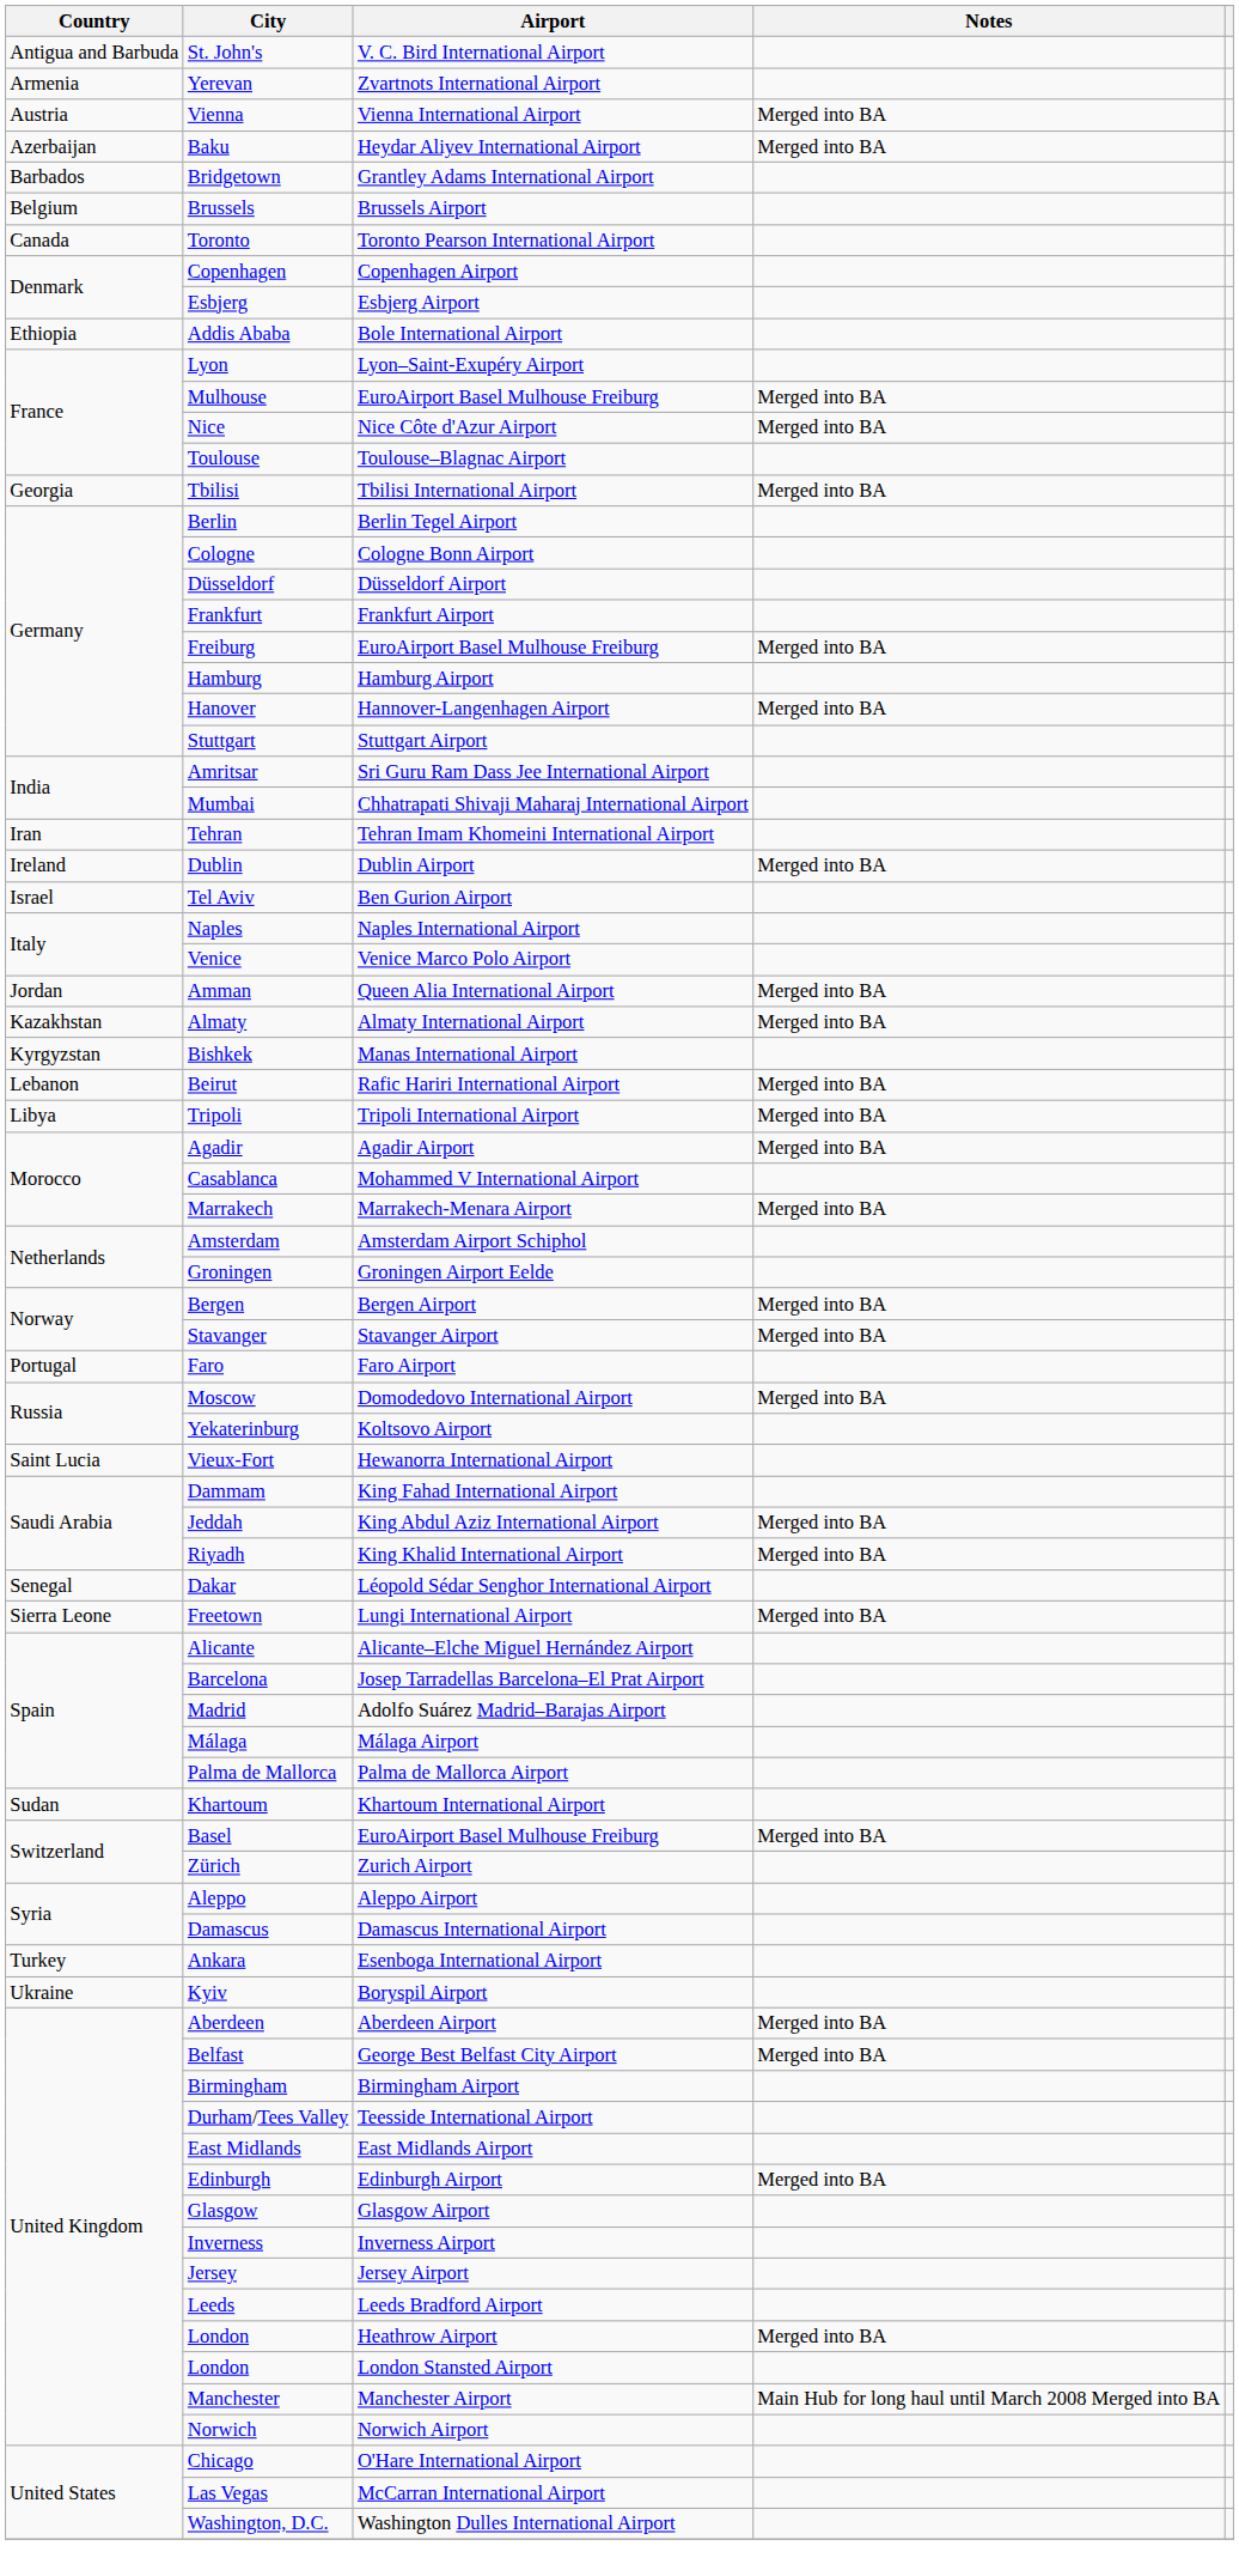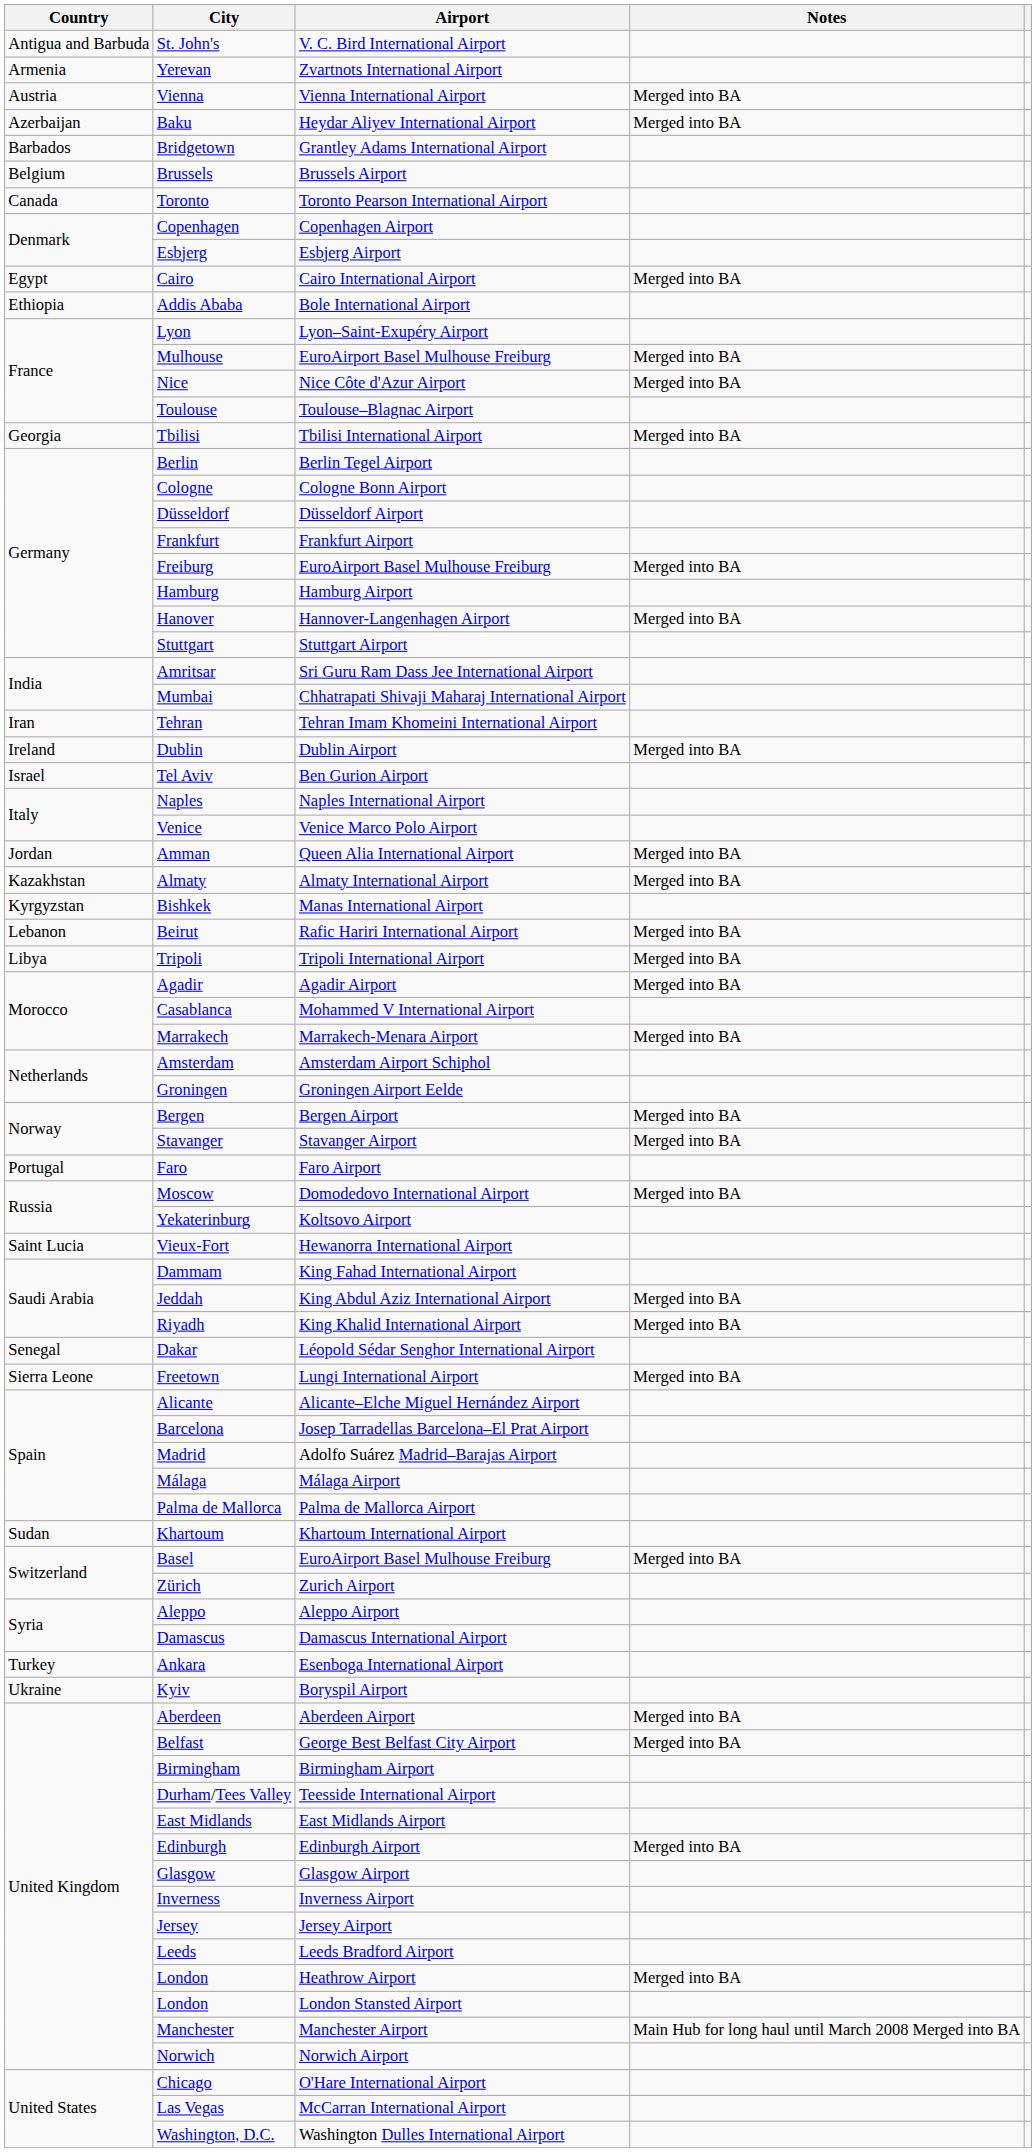+ row: Egypt | Cairo | Cairo International Airport | Merged into BA
